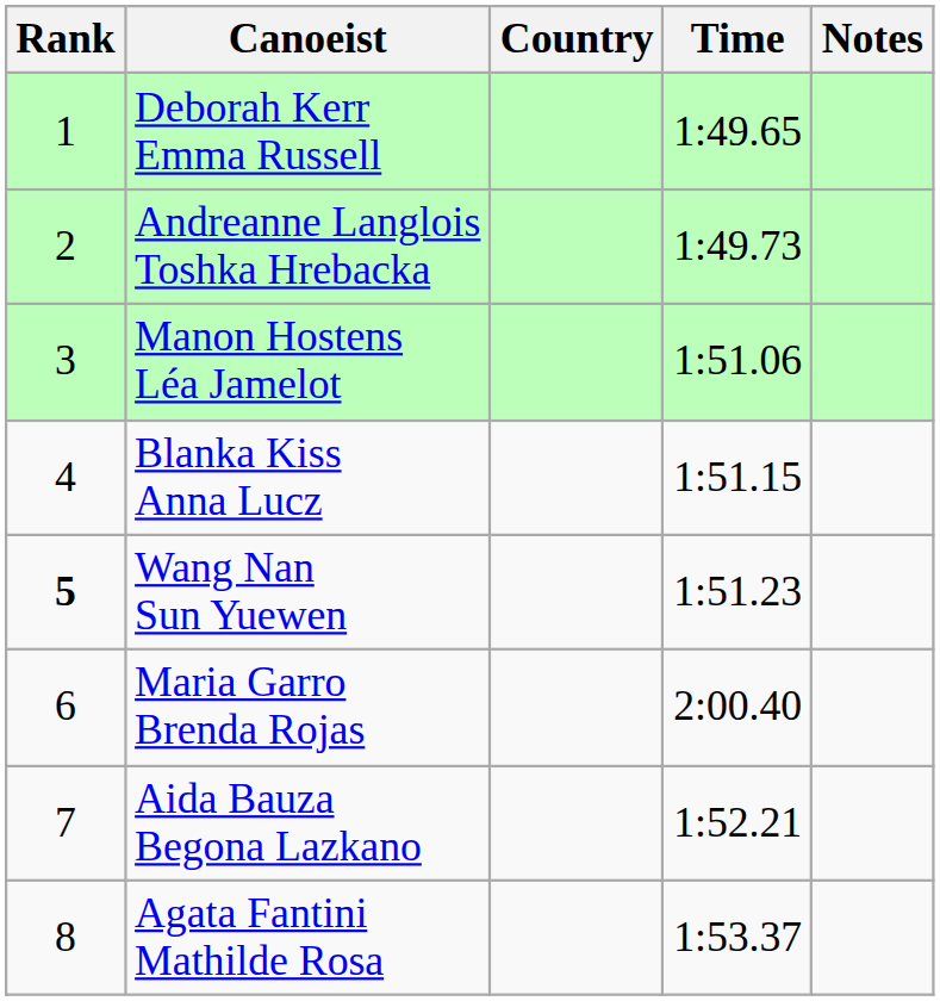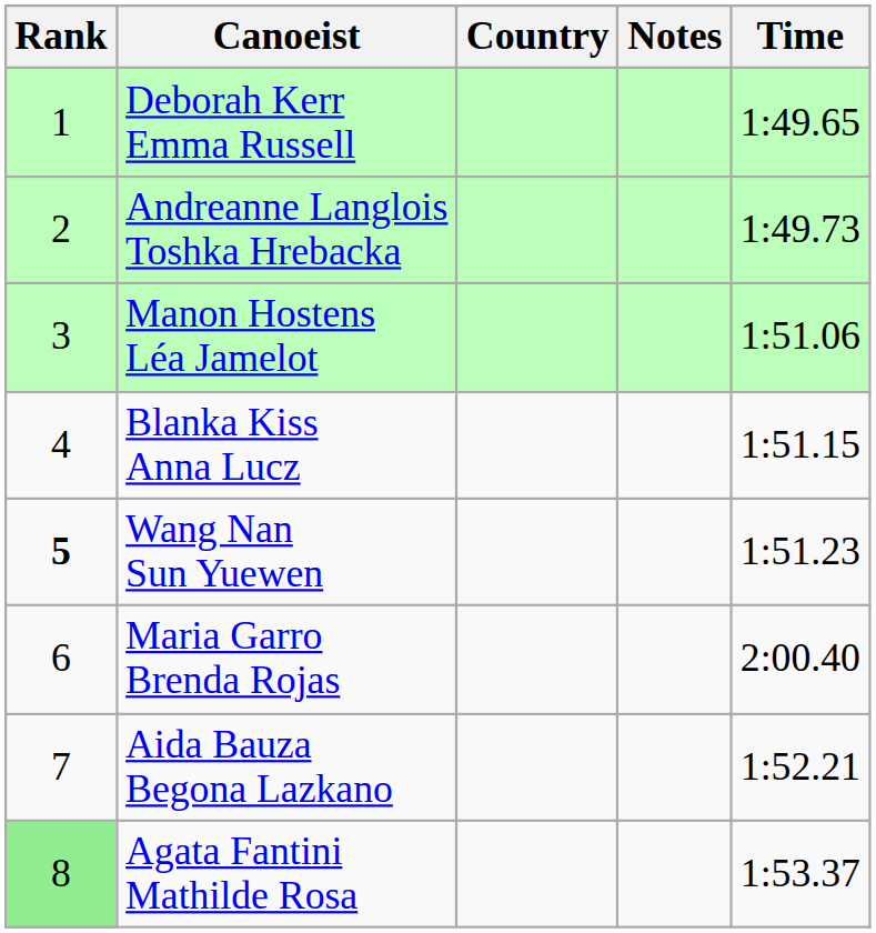columns swapped: Time <-> Notes
Agata Fantini Mathilde Rosa | Rank: no background -> lightgreen background
